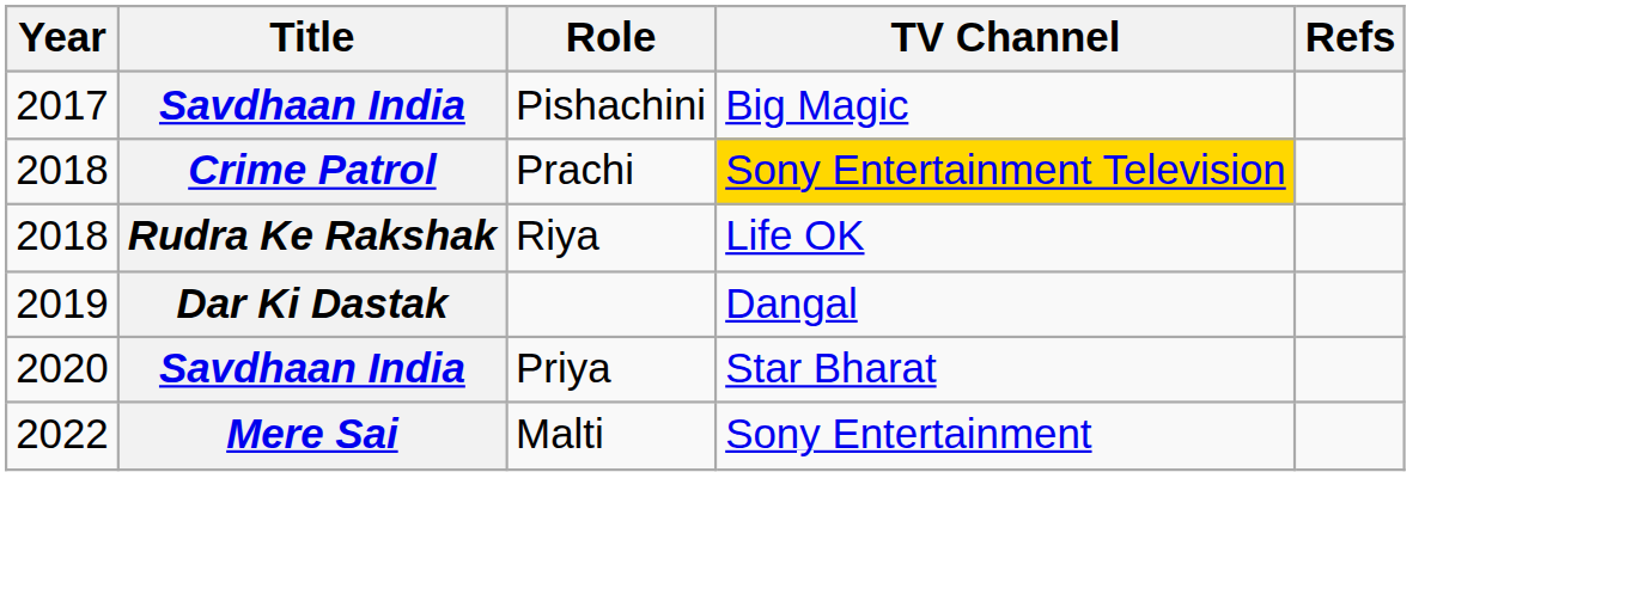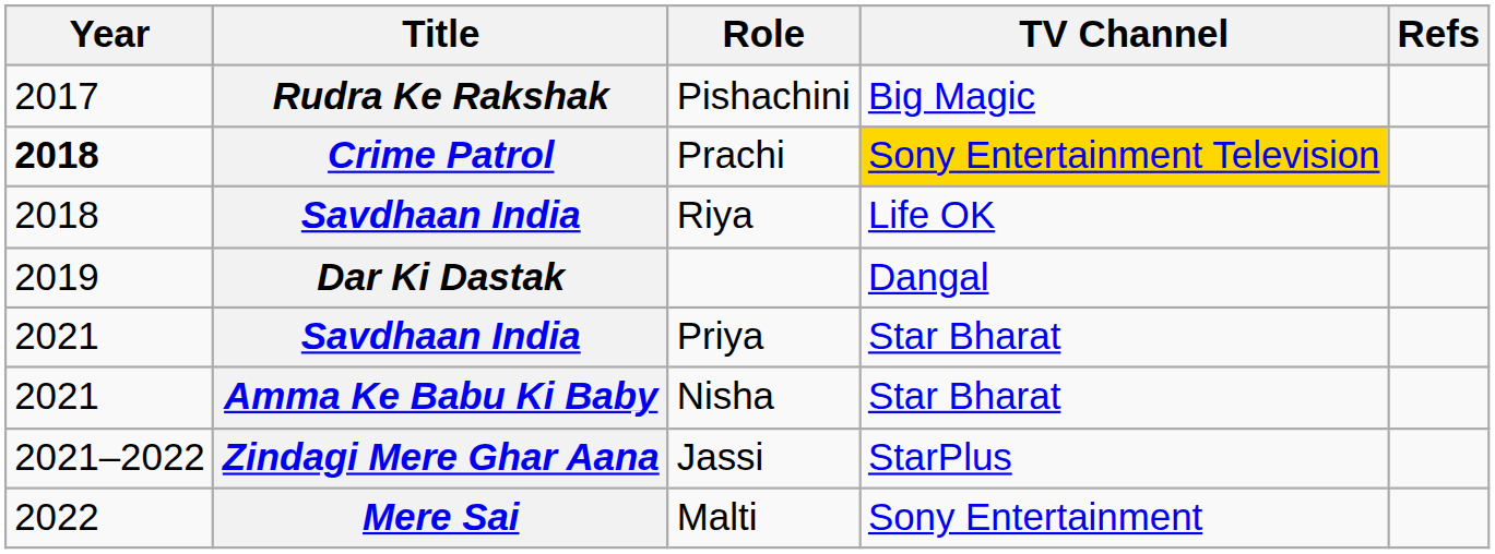Pishachini | Title: Savdhaan India -> Rudra Ke Rakshak
Prachi | Year: normal -> bold
Riya | Title: Rudra Ke Rakshak -> Savdhaan India
Priya | Year: 2020 -> 2021
+ row: 2021 | Amma Ke Babu Ki Baby | Nisha | Star Bharat
+ row: 2021–2022 | Zindagi Mere Ghar Aana | Jassi | StarPlus
